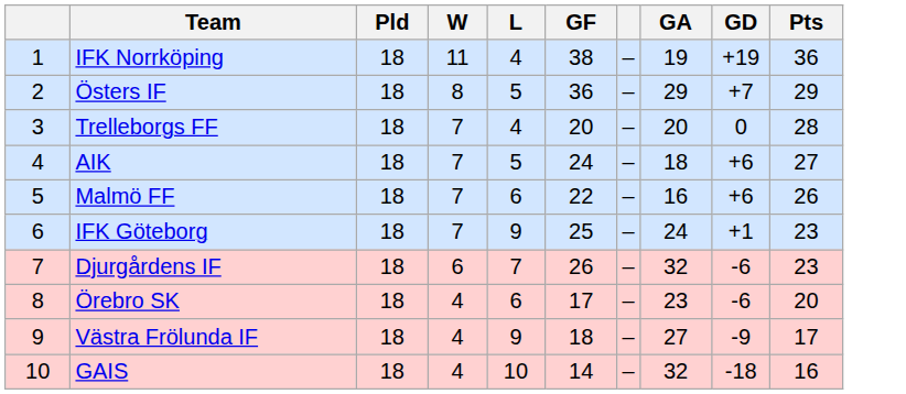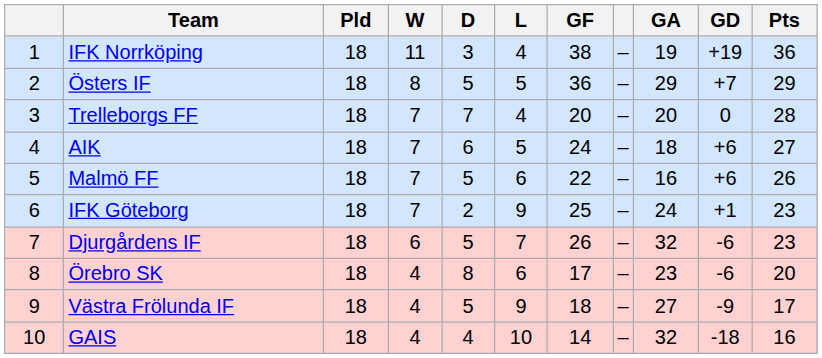+ column: D | 3 | 5 | 7 | 6 | 5 | 2 | 5 | 8 | 5 | 4
